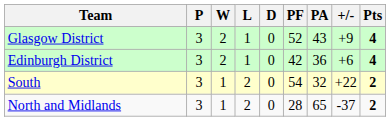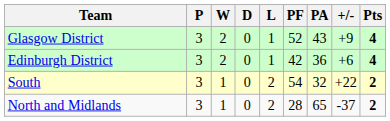columns swapped: D <-> L
